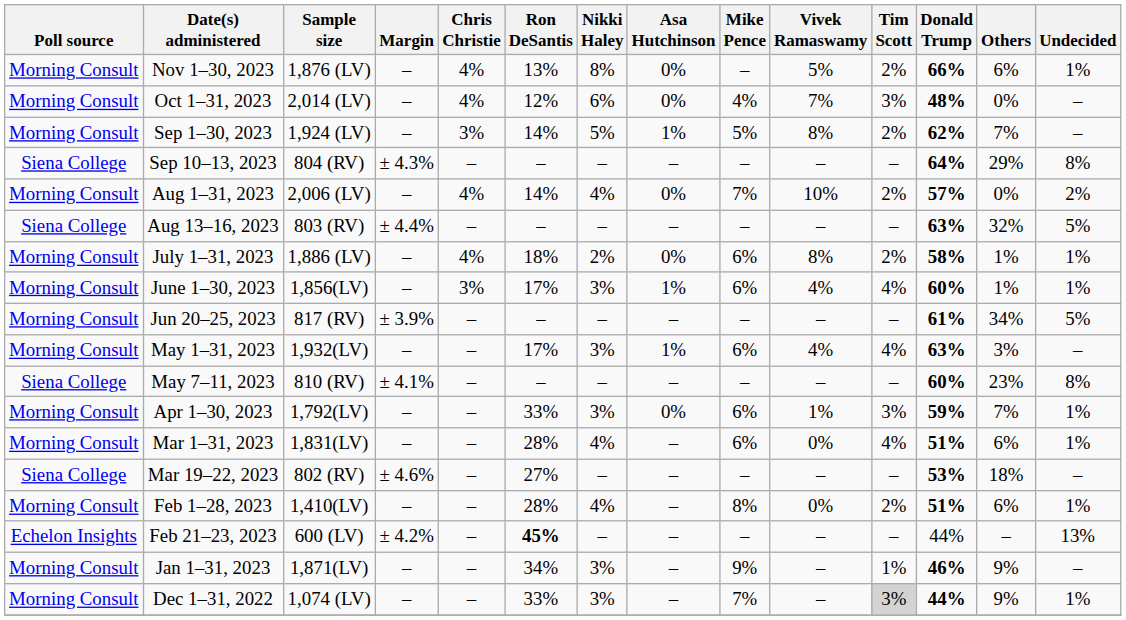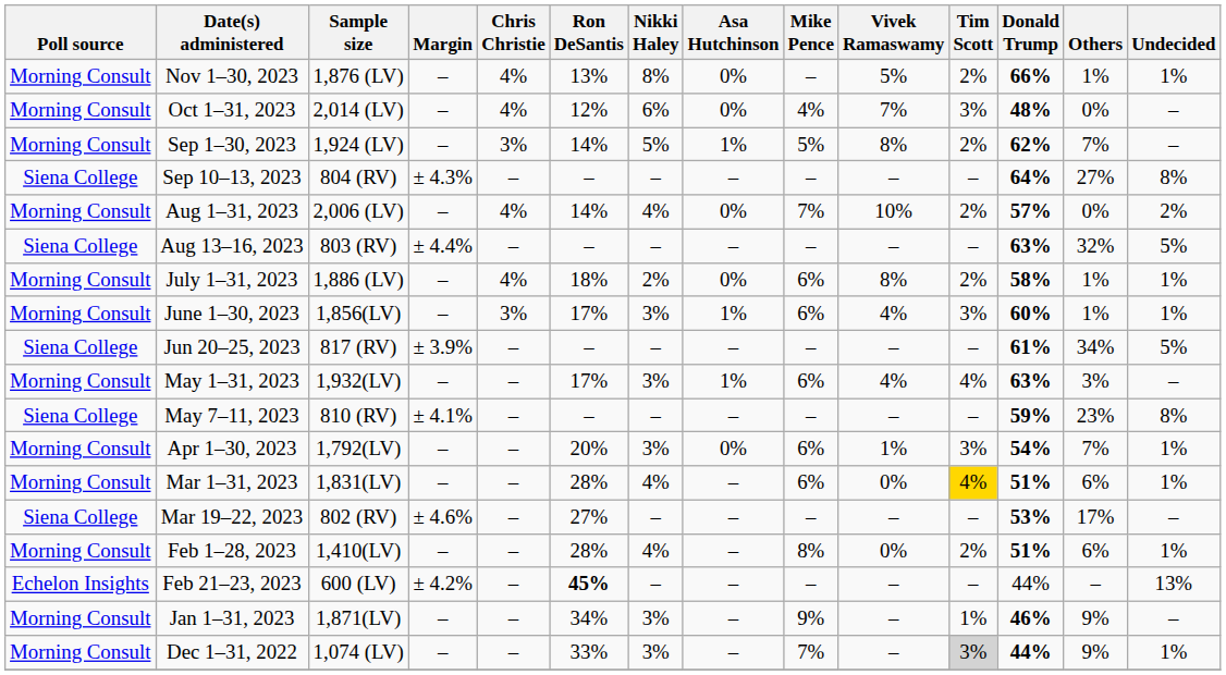Nov 1–30, 2023 | Others: 6% -> 1%
Sep 10–13, 2023 | Others: 29% -> 27%
June 1–30, 2023 | Tim Scott: 4% -> 3%
Jun 20–25, 2023 | Poll source: Morning Consult -> Siena College
May 7–11, 2023 | Donald Trump: 60% -> 59%
Apr 1–30, 2023 | Ron DeSantis: 33% -> 20%
Apr 1–30, 2023 | Donald Trump: 59% -> 54%
Mar 1–31, 2023 | Tim Scott: no background -> gold background
Mar 19–22, 2023 | Others: 18% -> 17%
